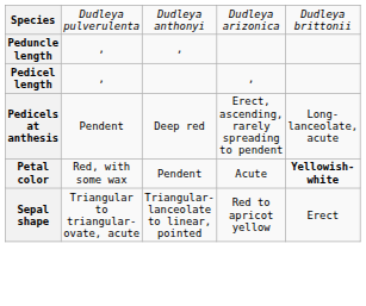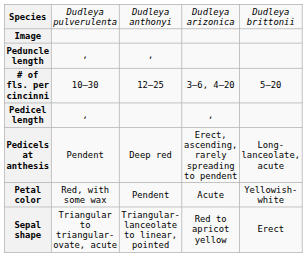+ row: Image
+ row: # of fls. per cincinni | 10–30 | 12–25 | 3–6, 4–20 | 5–20
Petal color | column 5: bold -> normal
